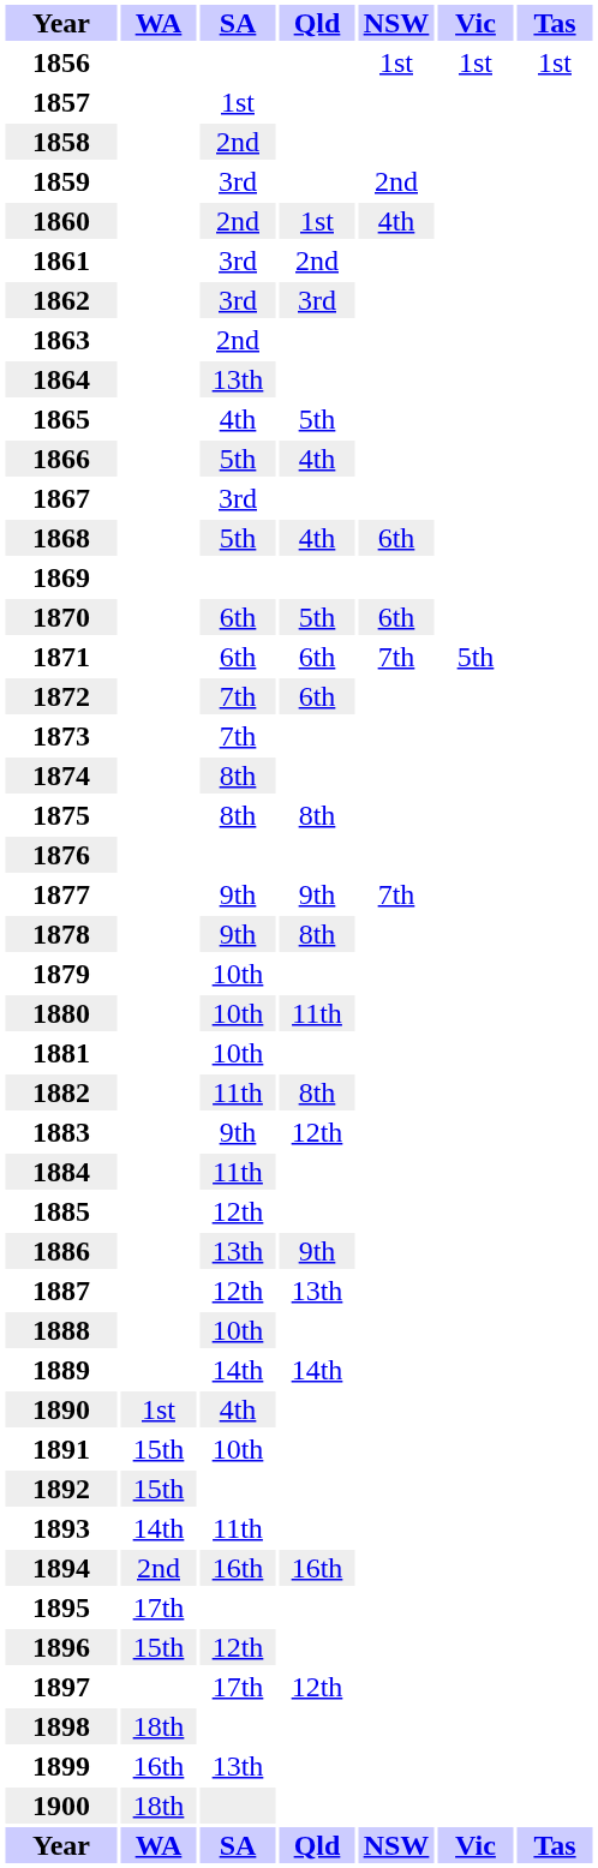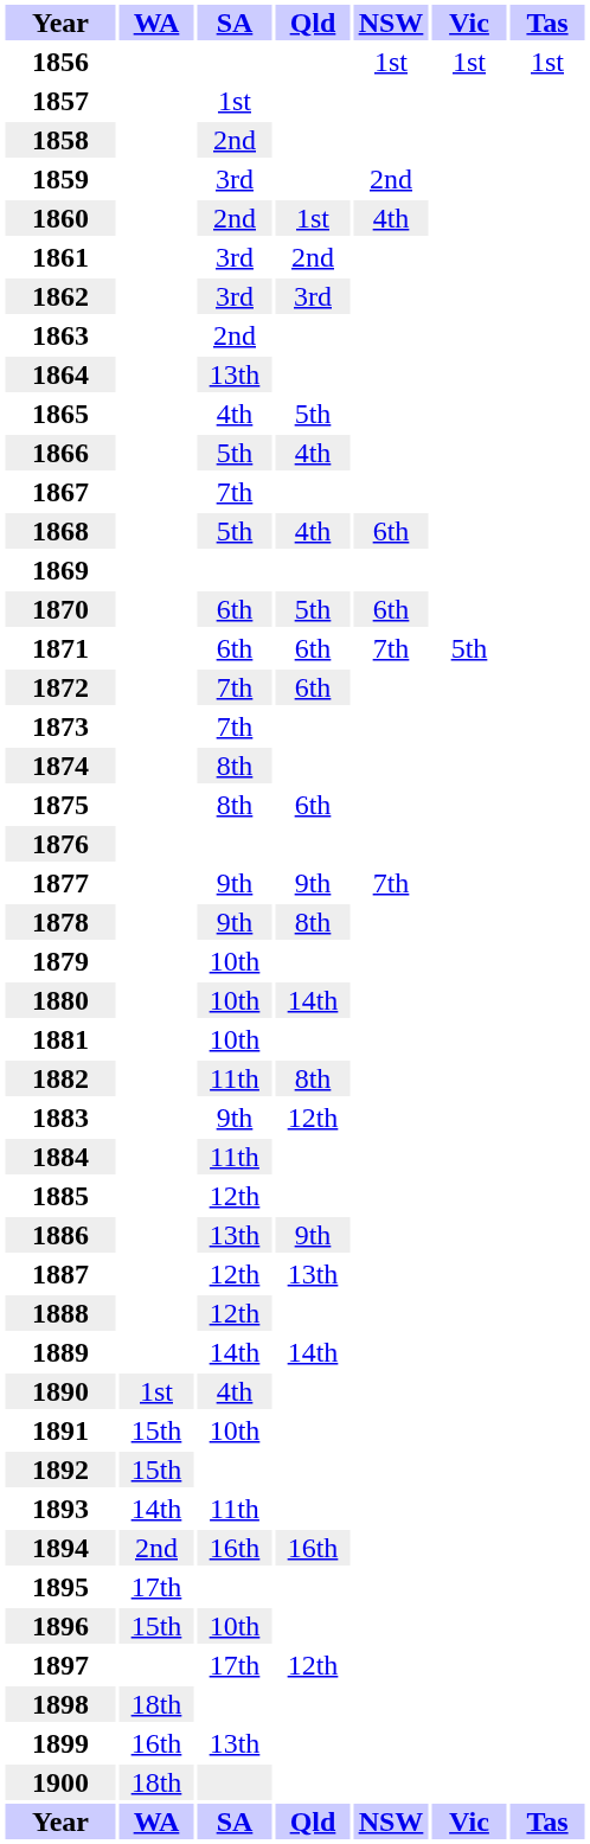1867 | SA: 3rd -> 7th
1875 | Qld: 8th -> 6th
1880 | Qld: 11th -> 14th
1888 | SA: 10th -> 12th
1896 | SA: 12th -> 10th
